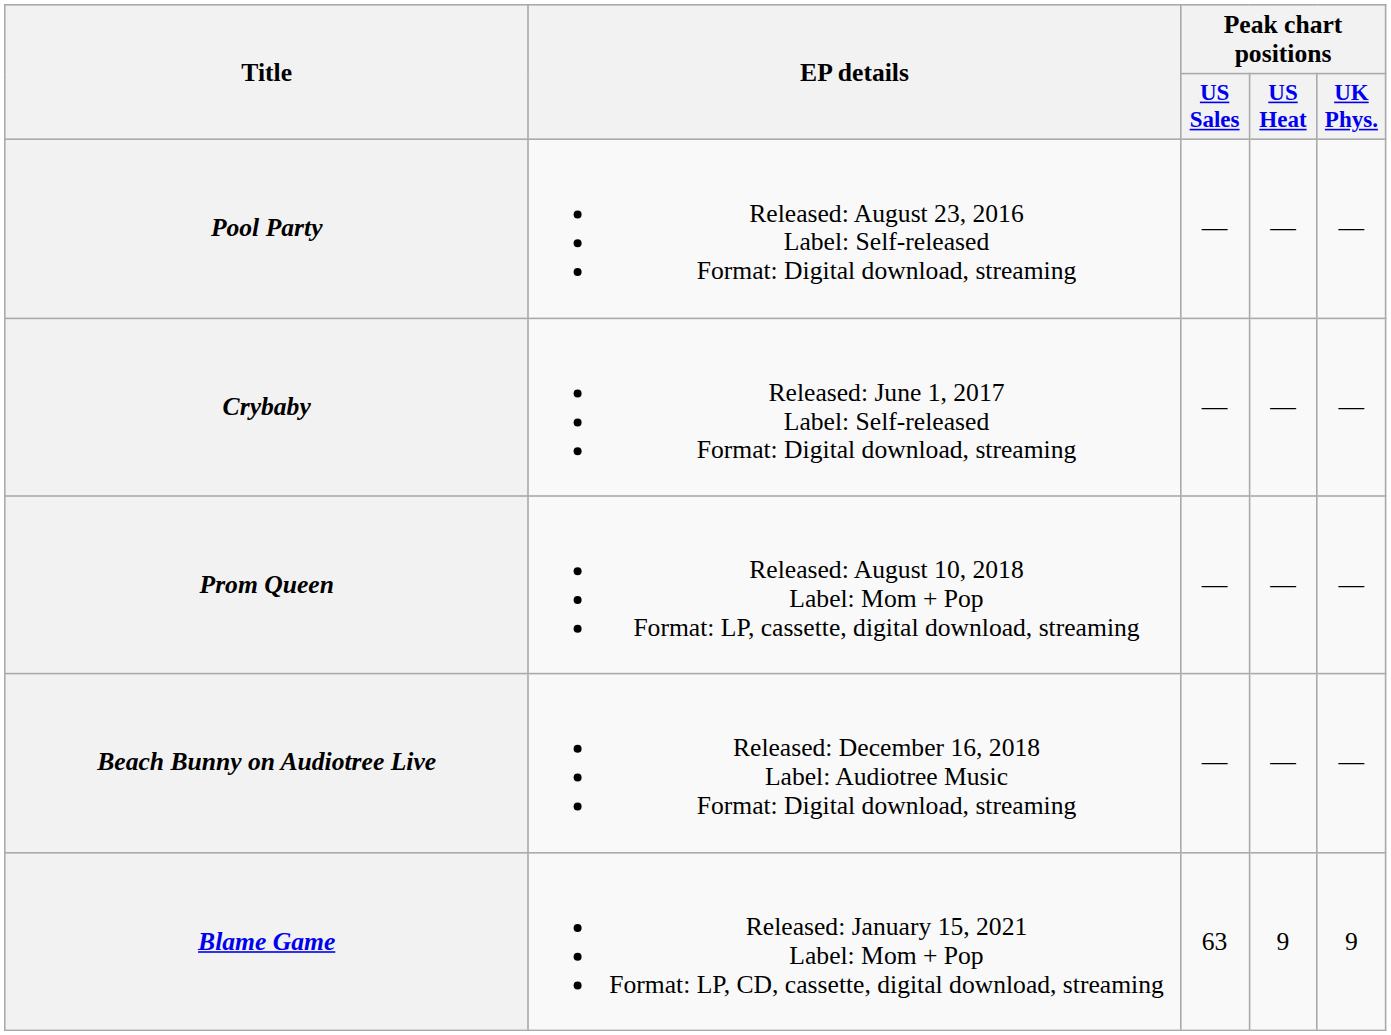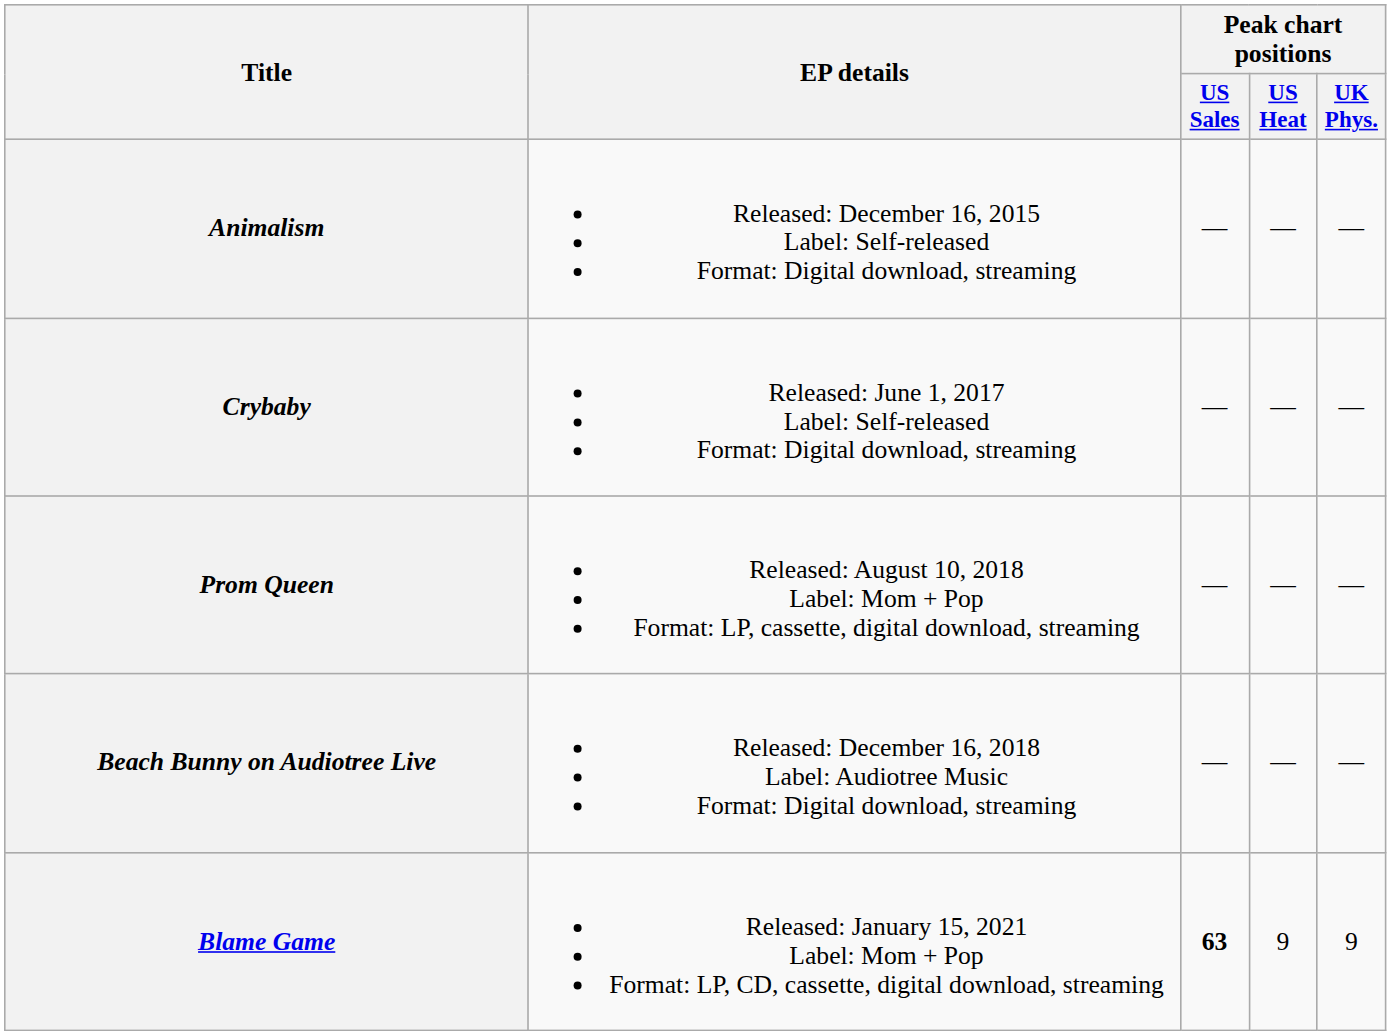+ row: Animalism | Released: December 16, 2015 Label: Self-released Format: Digital download, streaming | ― | ― | ―
- row: Pool Party | Released: August 23, 2016 Label: Self-released Format: Digital download, streaming | ― | ― | ―
Blame Game | Peak chart positions / US Sales: normal -> bold
